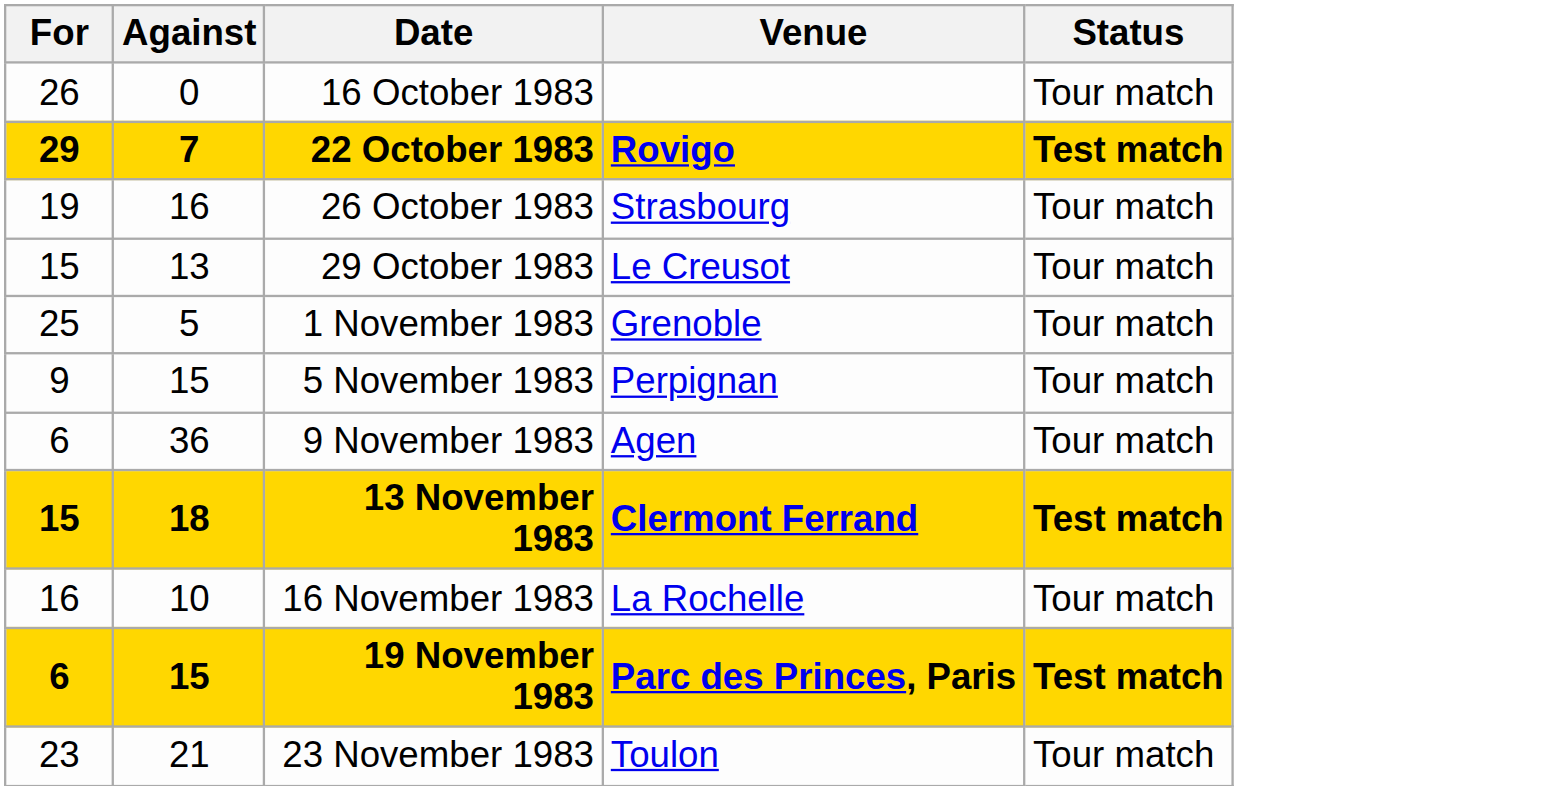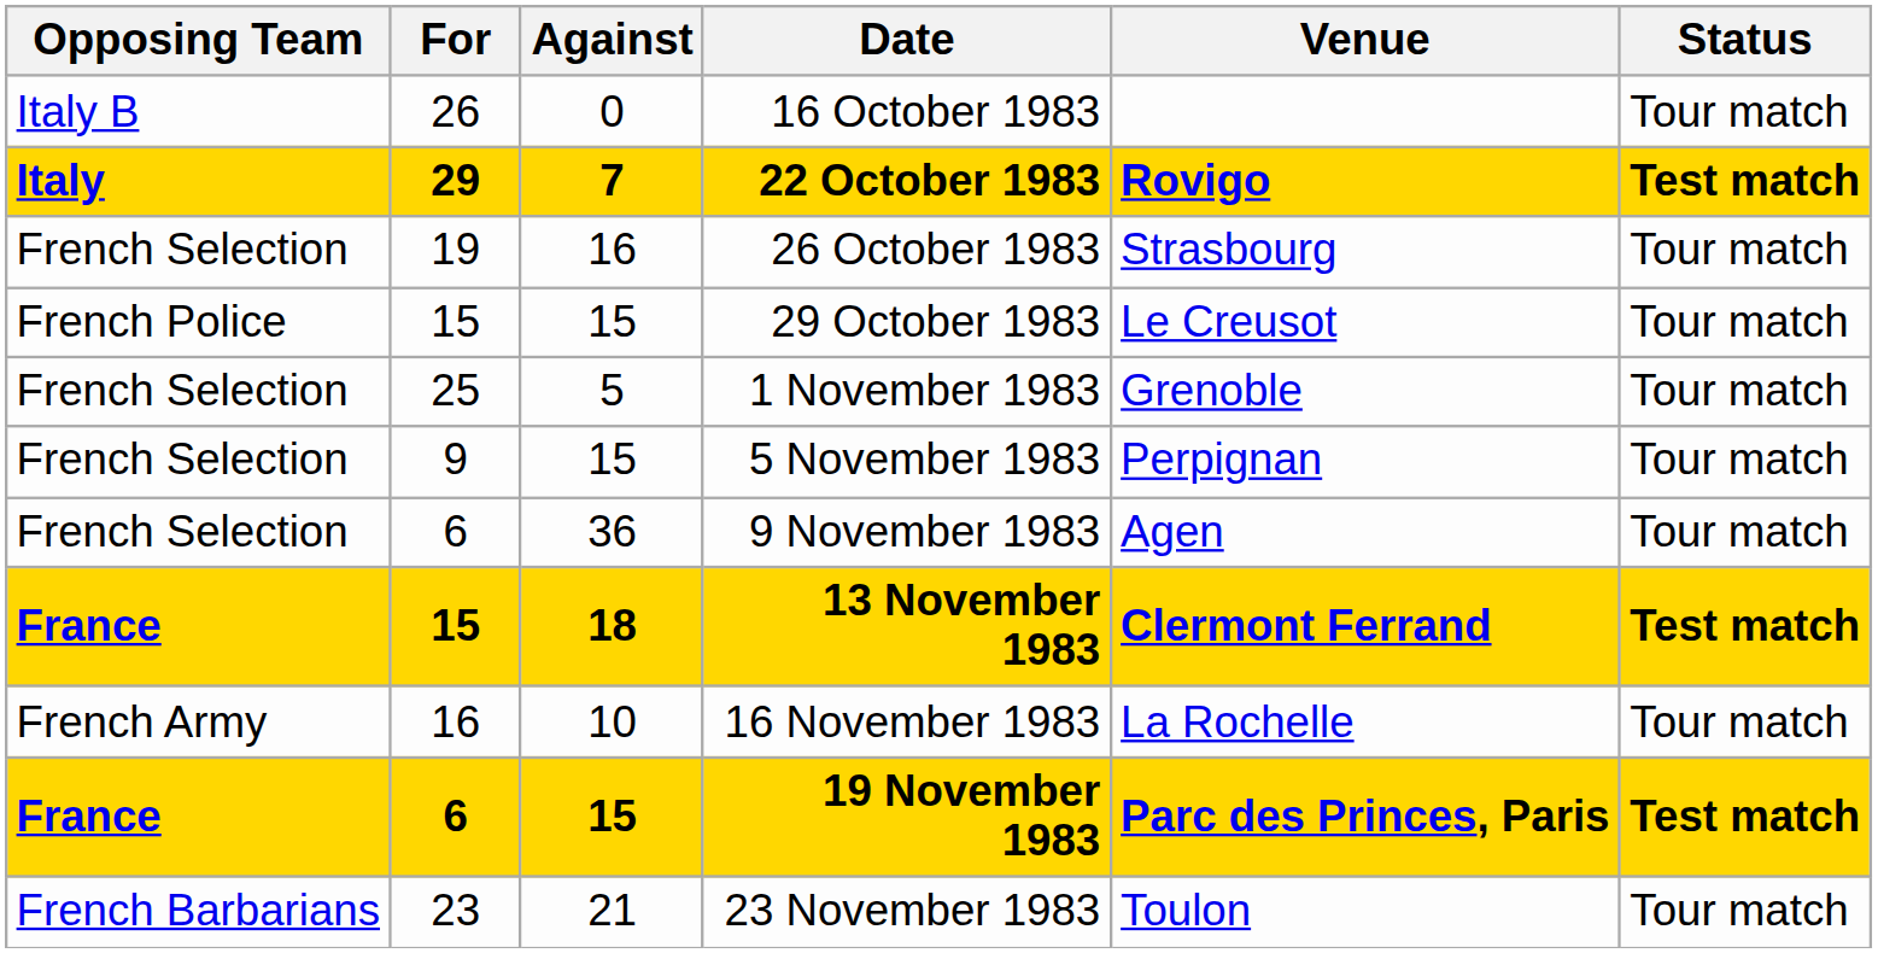+ column: Opposing Team | Italy B | Italy | French Selection | French Police | French Selection | French Selection | French Selection | France | French Army | France | French Barbarians
29 October 1983 | Against: 13 -> 15
